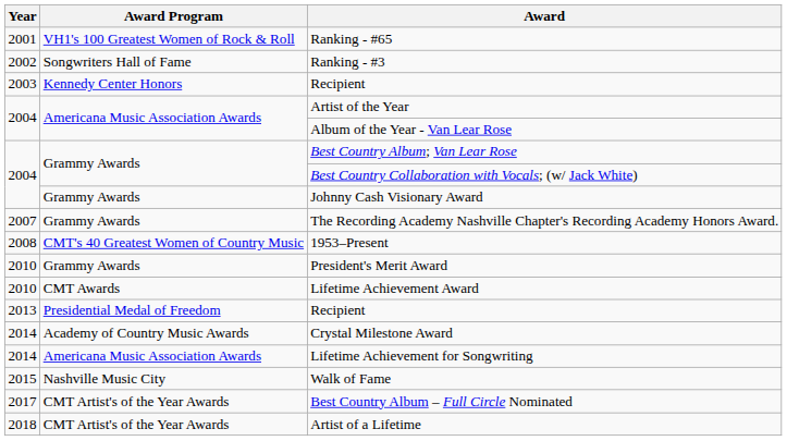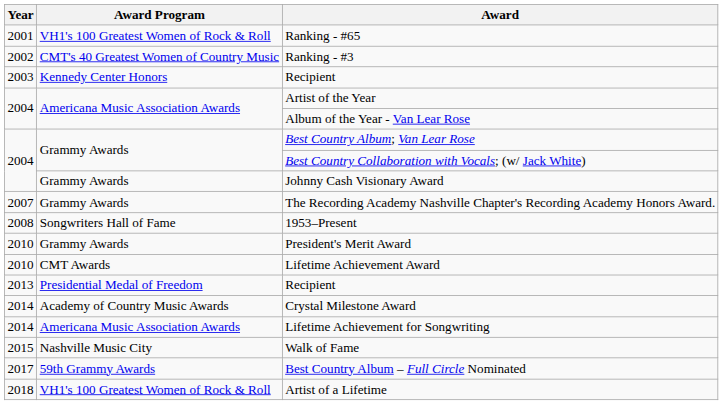Ranking - #3 | Award Program: Songwriters Hall of Fame -> CMT's 40 Greatest Women of Country Music
1953–Present | Award Program: CMT's 40 Greatest Women of Country Music -> Songwriters Hall of Fame
Best Country Album – Full Circle Nominated | Award Program: CMT Artist's of the Year Awards -> 59th Grammy Awards
Artist of a Lifetime | Award Program: CMT Artist's of the Year Awards -> VH1's 100 Greatest Women of Rock & Roll
